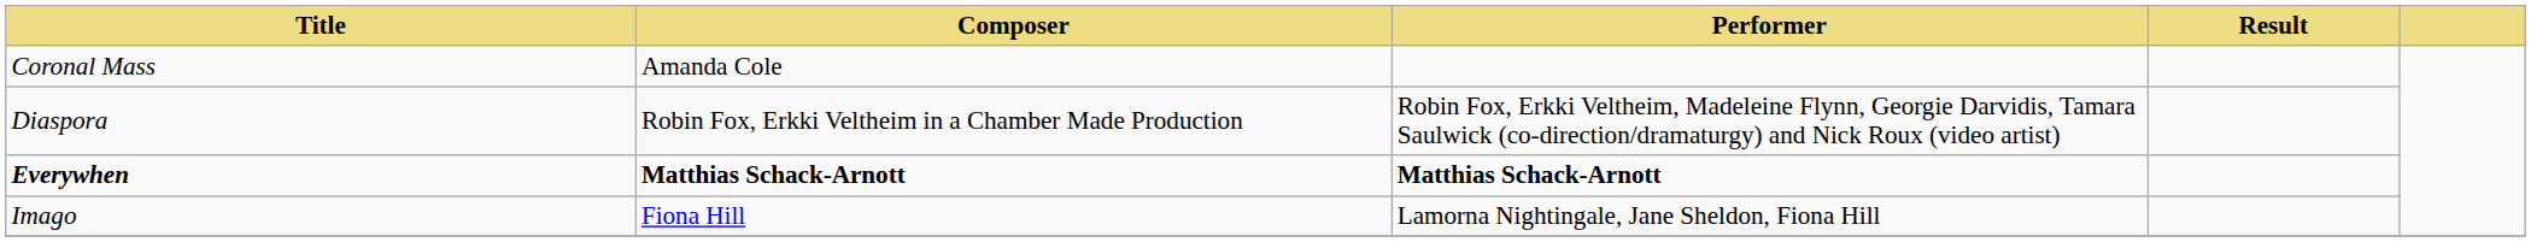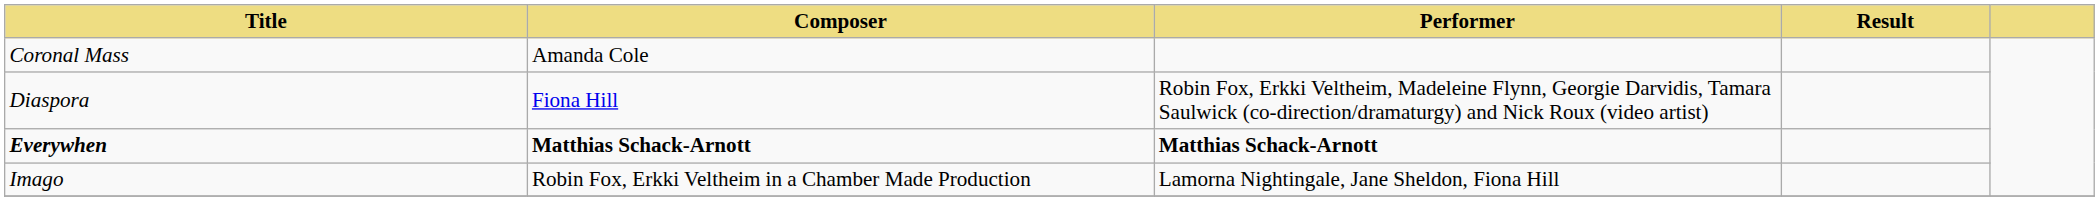Diaspora | Composer: Robin Fox, Erkki Veltheim in a Chamber Made Production -> Fiona Hill
Imago | Composer: Fiona Hill -> Robin Fox, Erkki Veltheim in a Chamber Made Production
